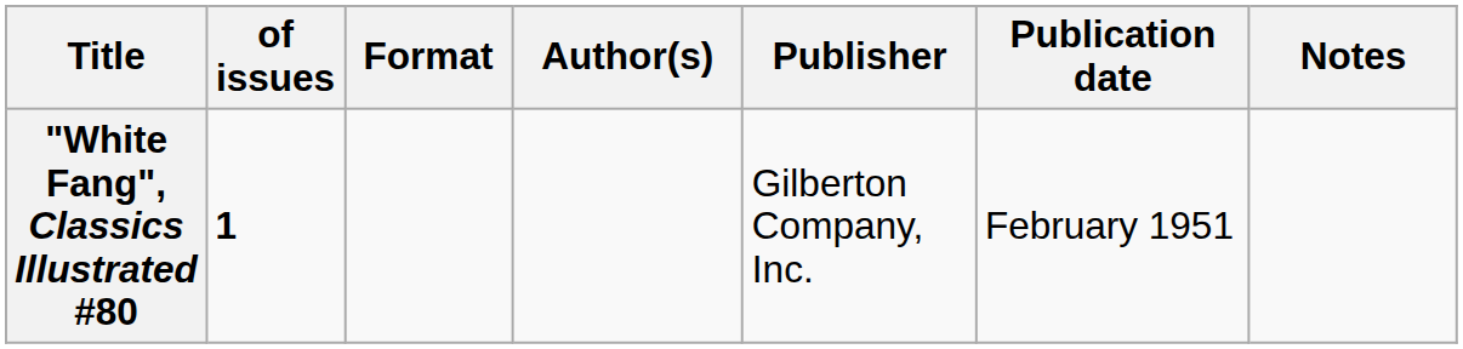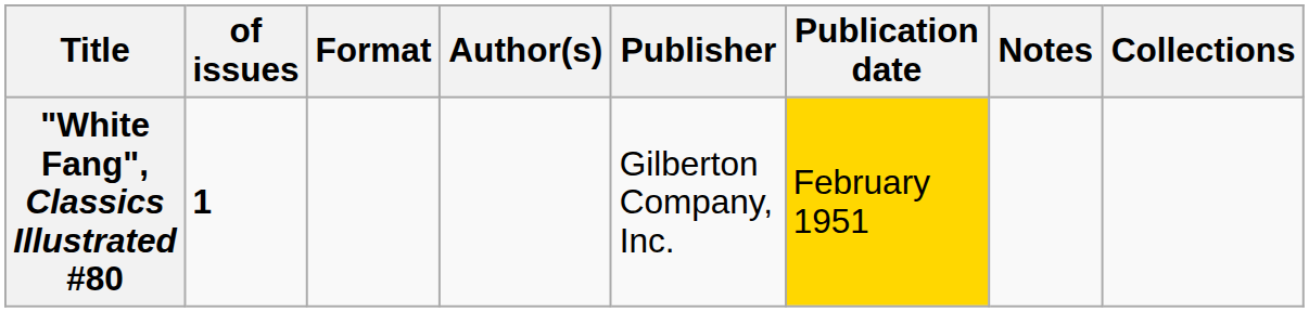+ column: Collections
"White Fang", Classics Illustrated #80 | Publication date: no background -> gold background
